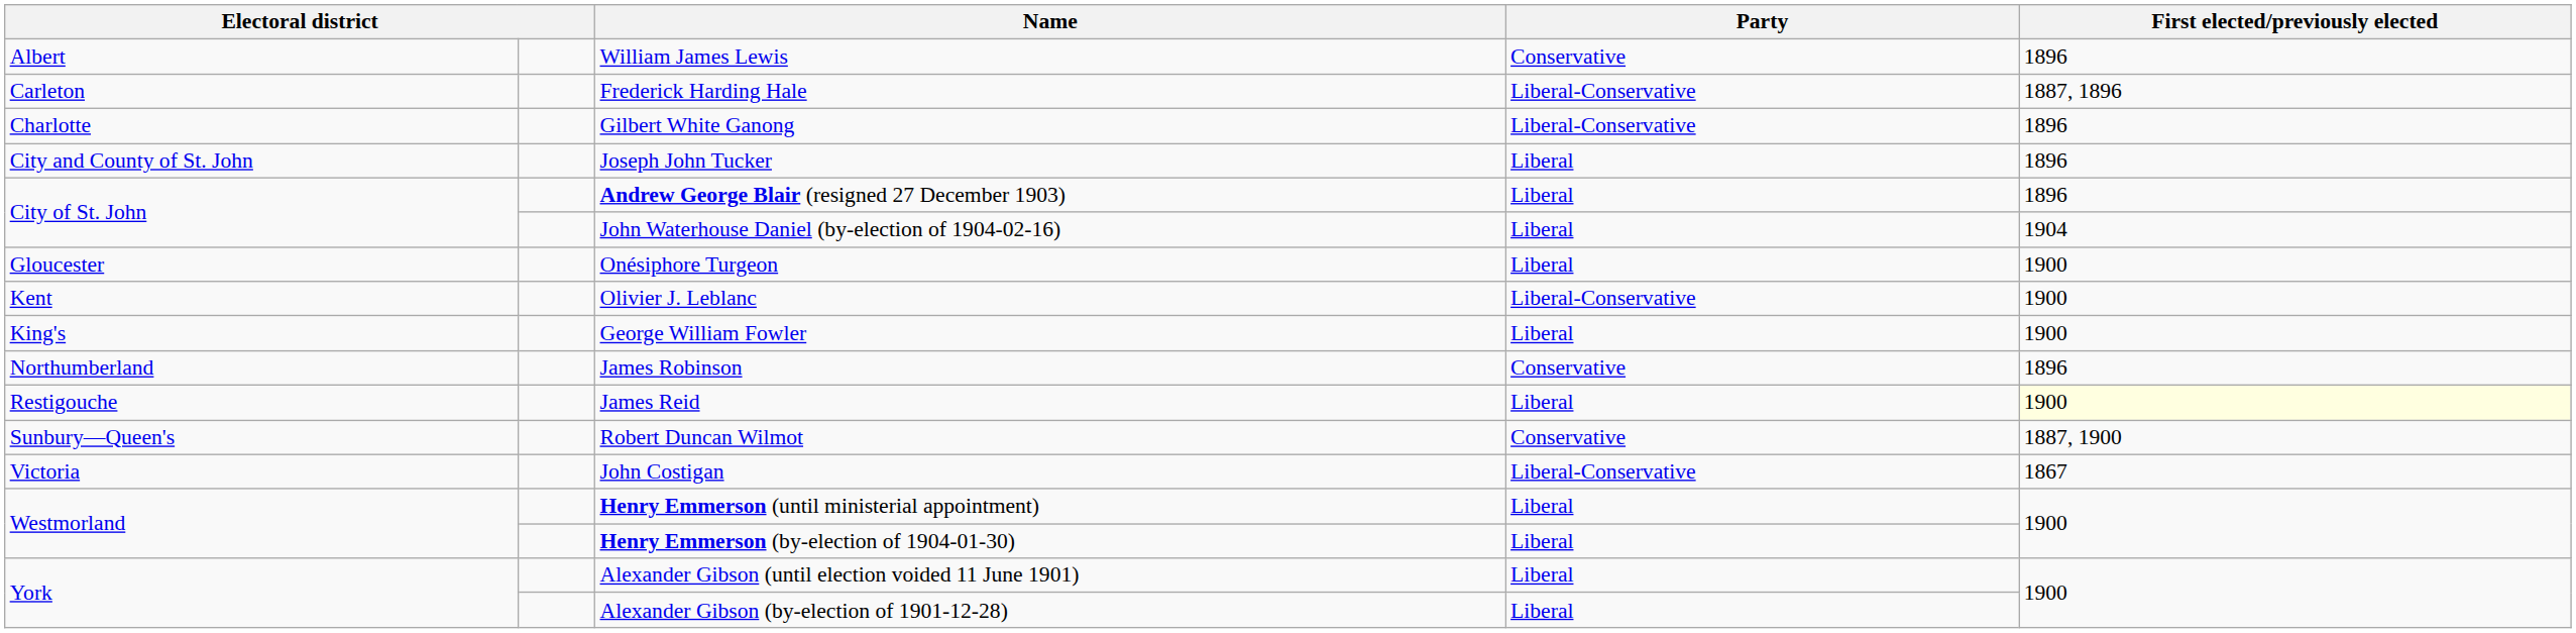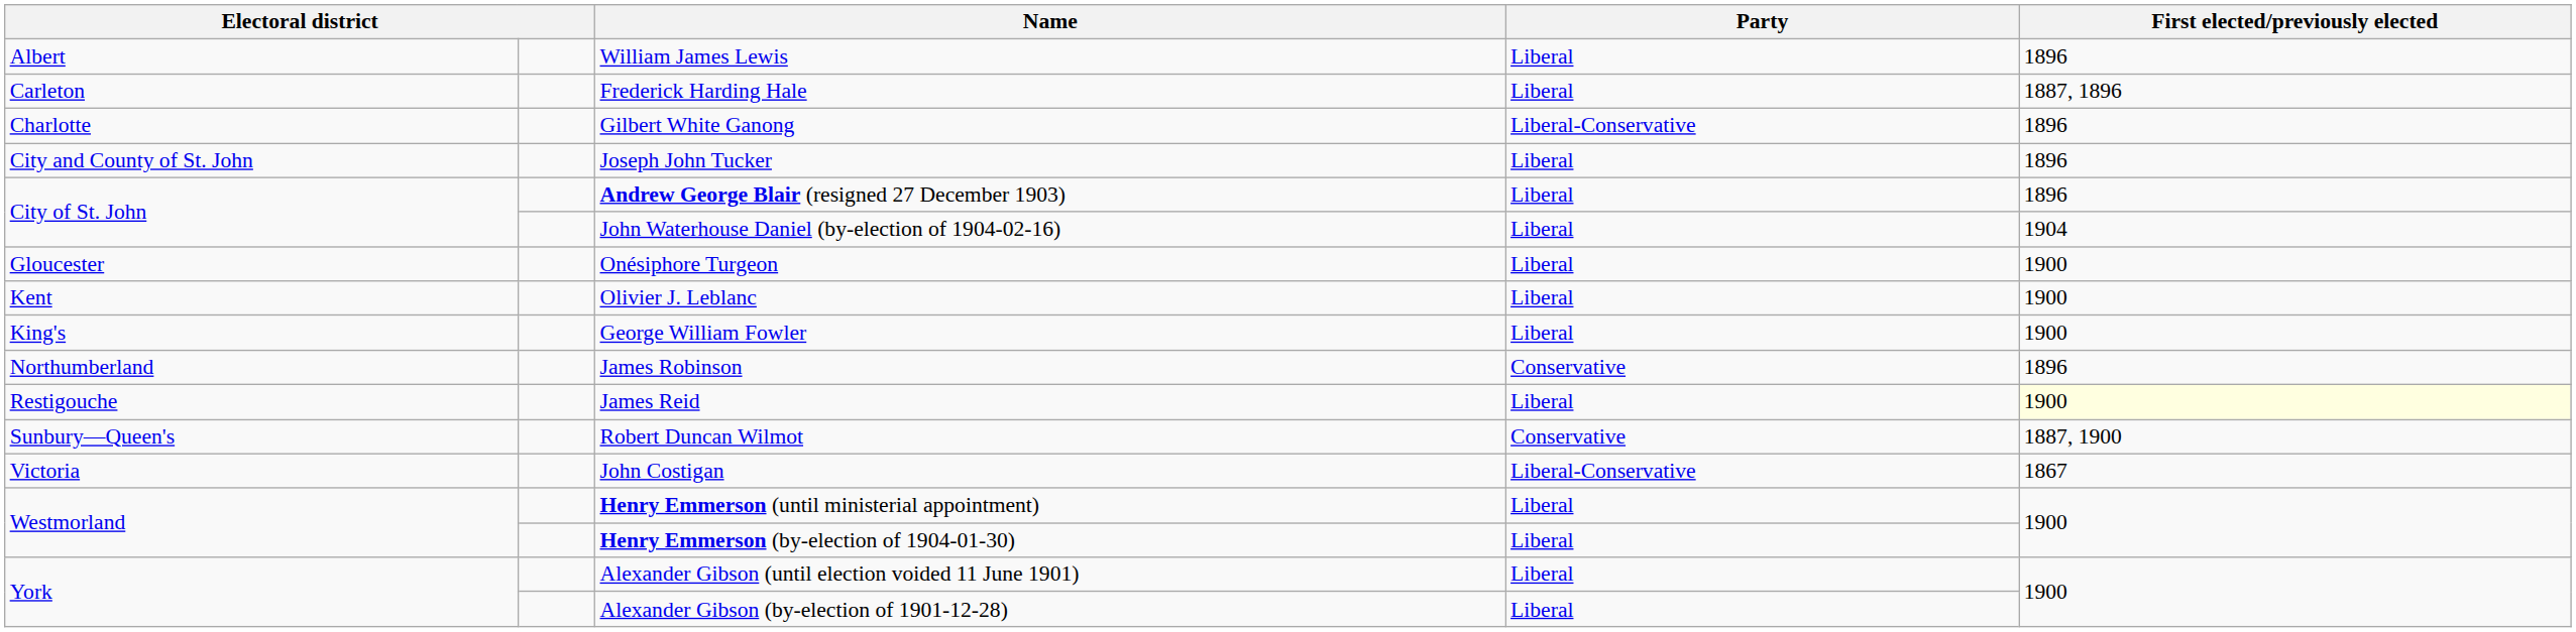William James Lewis | Party: Conservative -> Liberal
Frederick Harding Hale | Party: Liberal-Conservative -> Liberal
Olivier J. Leblanc | Party: Liberal-Conservative -> Liberal
